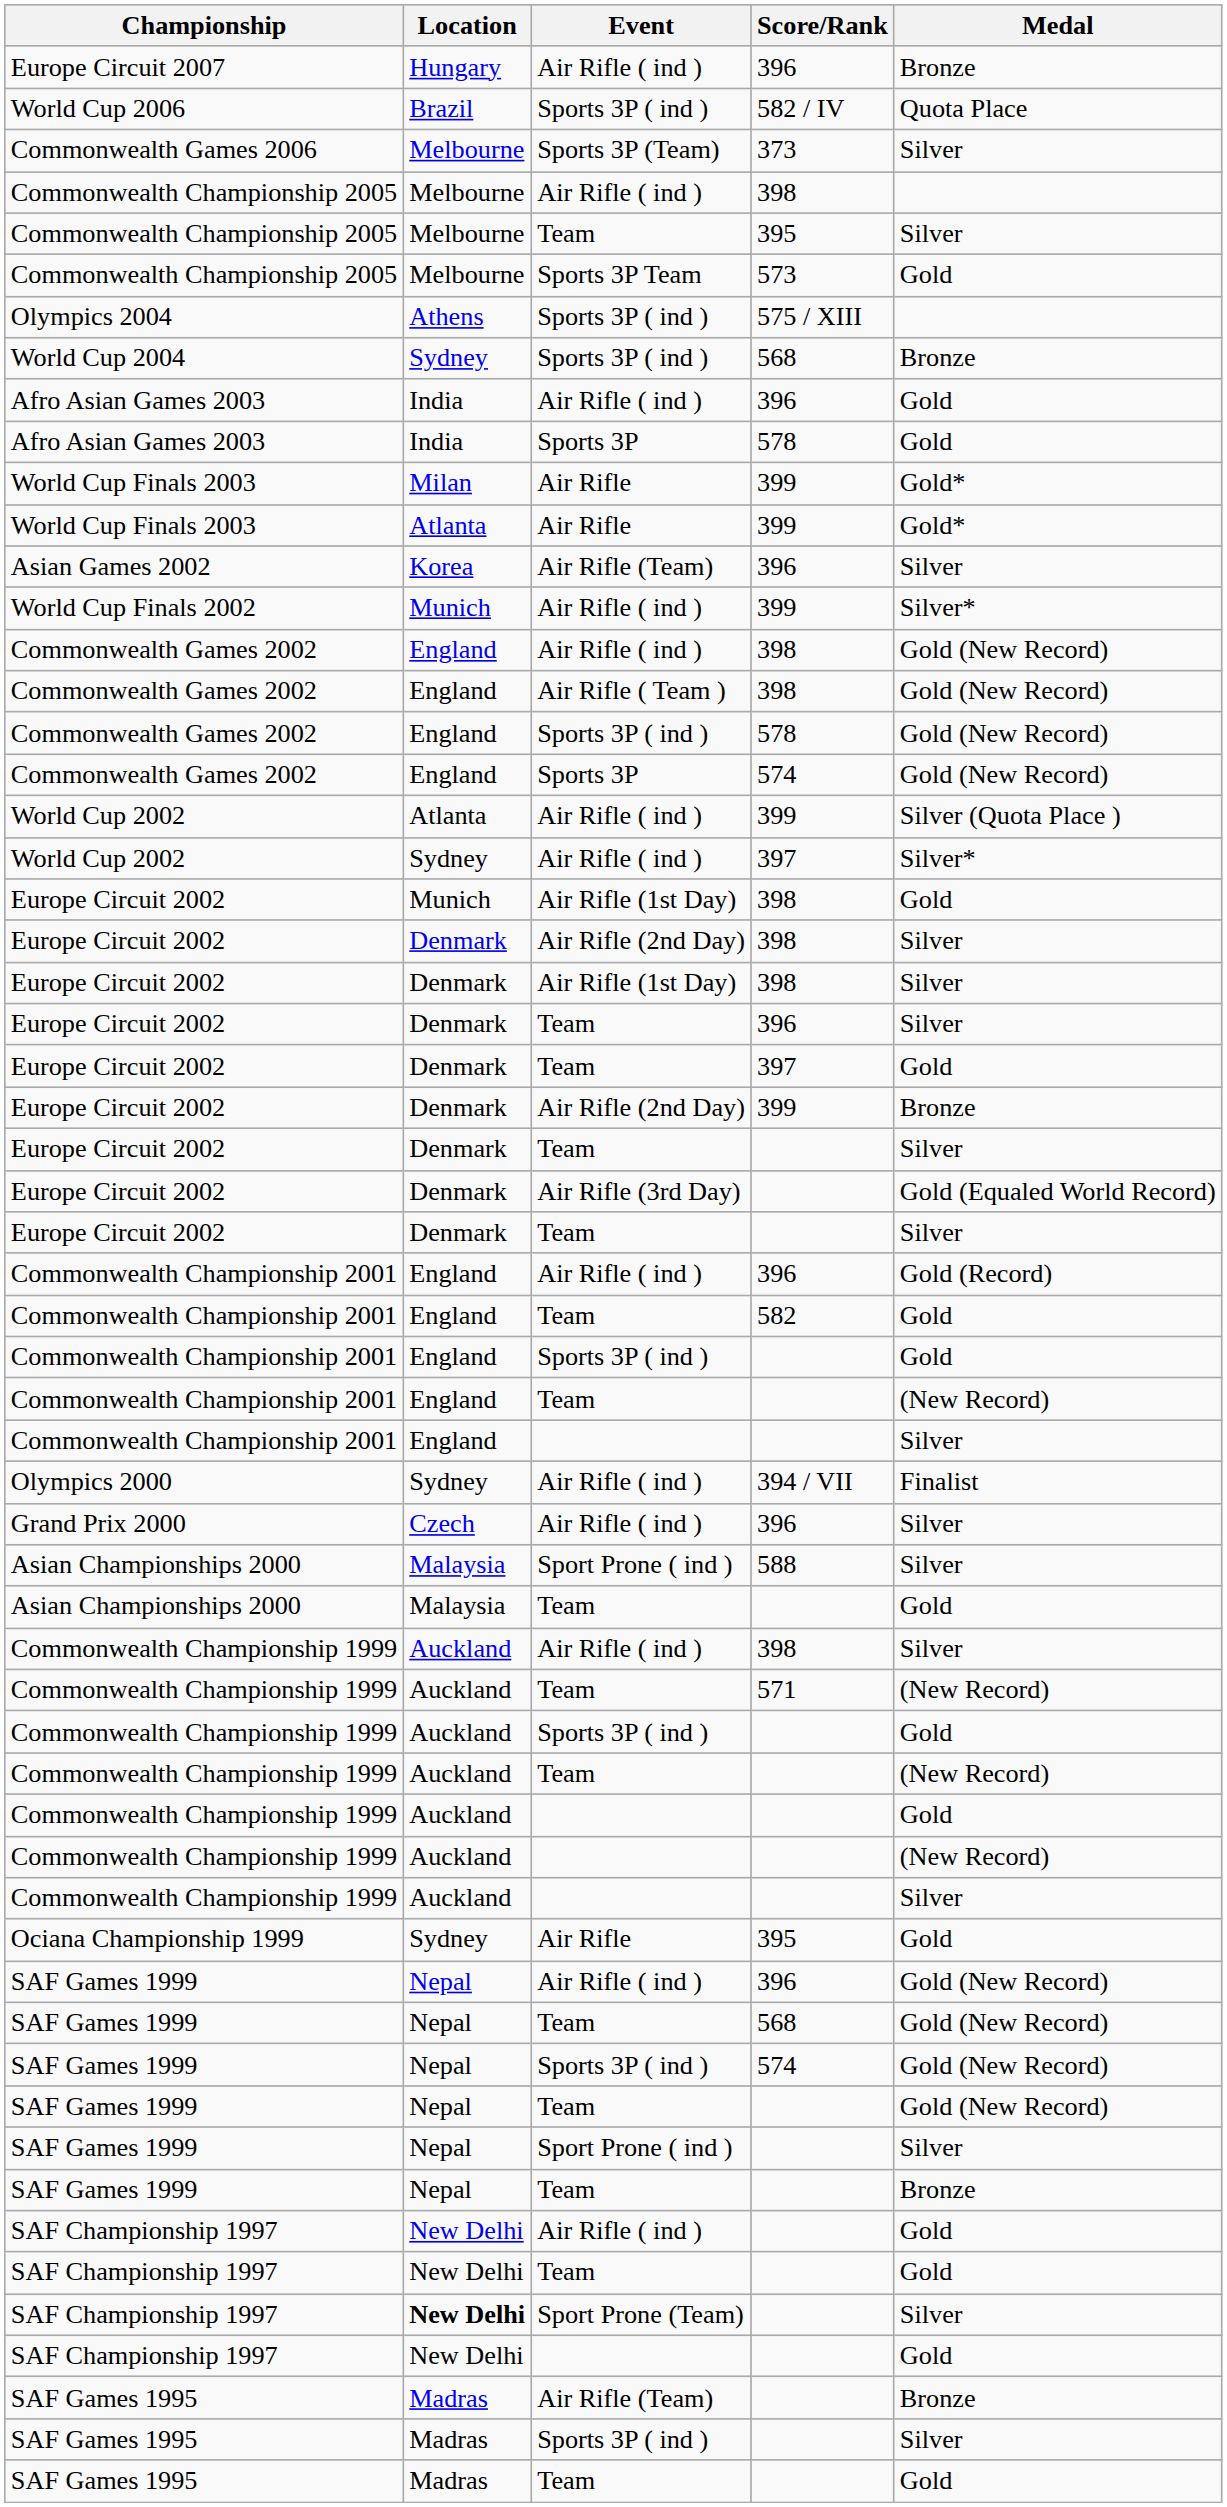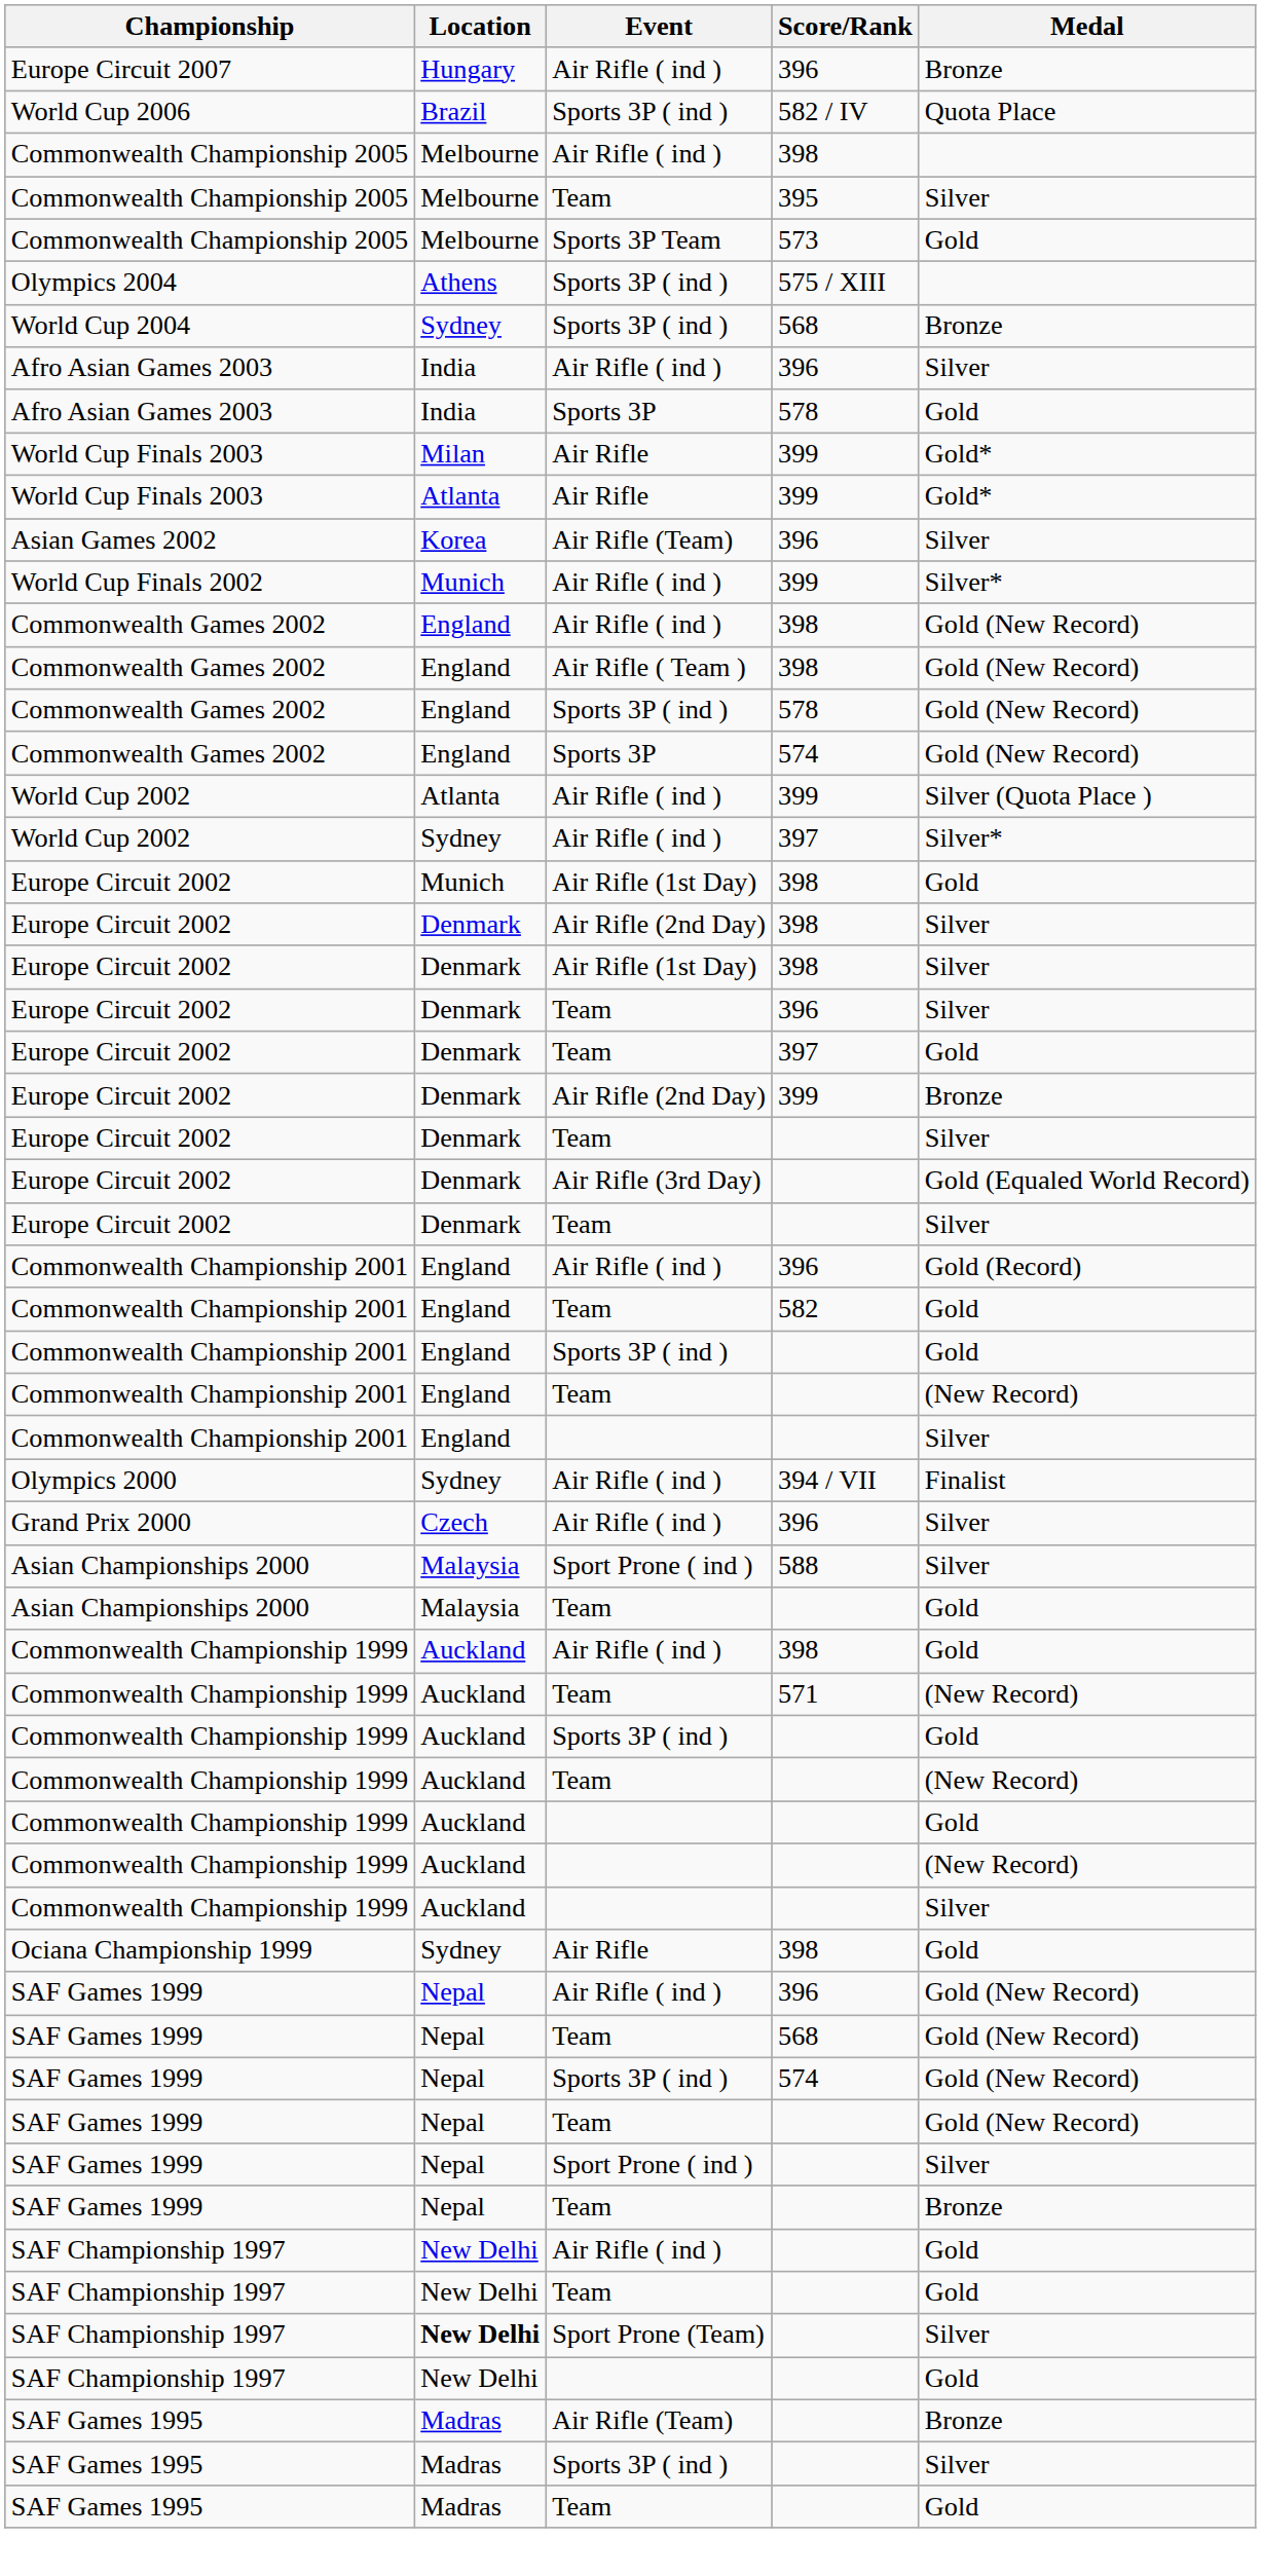- row: Commonwealth Games 2006 | Melbourne | Sports 3P (Team) | 373 | Silver
Afro Asian Games 2003 / Air Rifle ( ind ) | Medal: Gold -> Silver
Commonwealth Championship 1999 / Air Rifle ( ind ) | Medal: Silver -> Gold
Ociana Championship 1999 | Score/Rank: 395 -> 398
